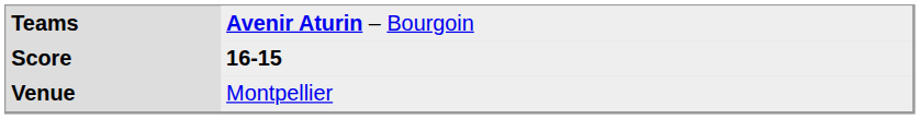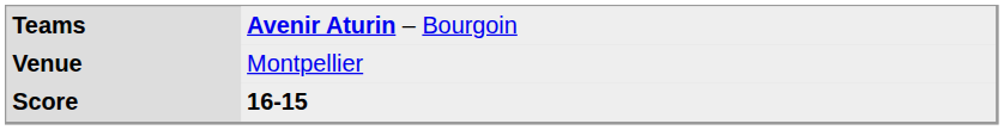rows swapped: Score <-> Venue
